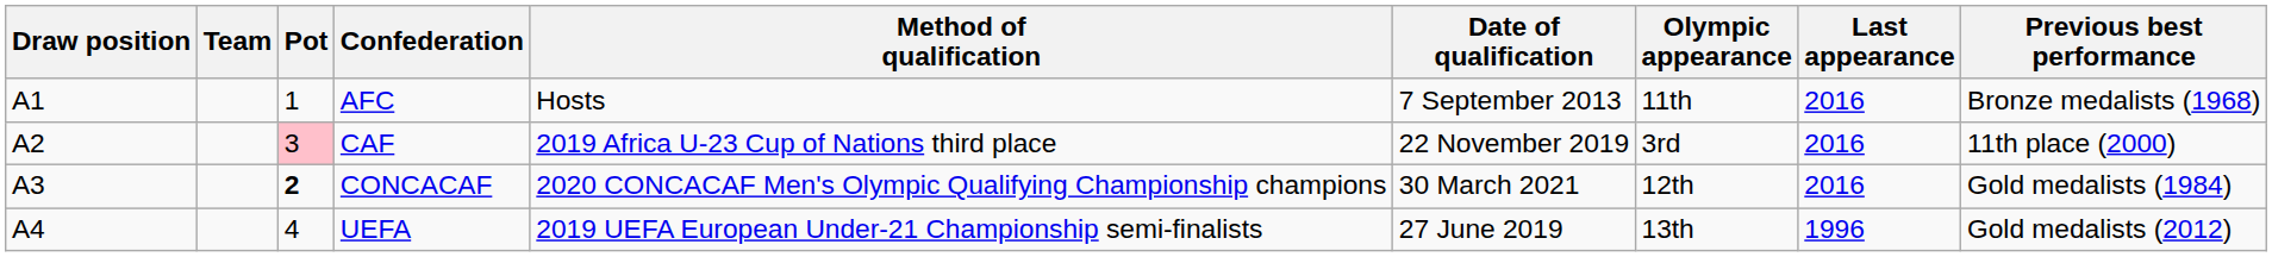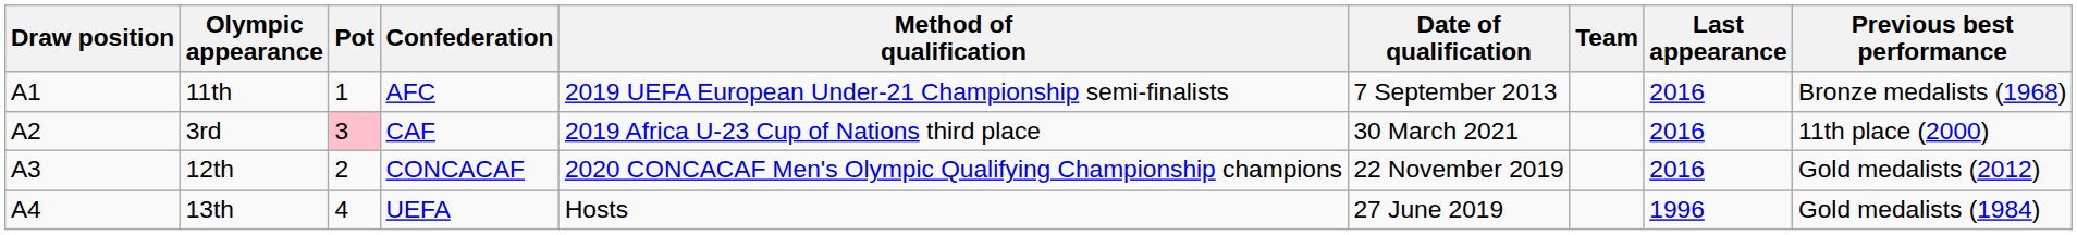columns swapped: Team <-> Olympic appearance
AFC | Method of qualification: Hosts -> 2019 UEFA European Under-21 Championship semi-finalists
CAF | Date of qualification: 22 November 2019 -> 30 March 2021
CONCACAF | Pot: bold -> normal
CONCACAF | Date of qualification: 30 March 2021 -> 22 November 2019
CONCACAF | Previous best performance: Gold medalists (1984) -> Gold medalists (2012)
UEFA | Method of qualification: 2019 UEFA European Under-21 Championship semi-finalists -> Hosts
UEFA | Previous best performance: Gold medalists (2012) -> Gold medalists (1984)
